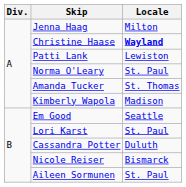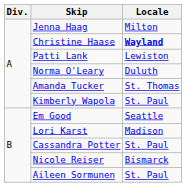Norma O'Leary | Locale: St. Paul -> Duluth
Kimberly Wapola | Locale: Madison -> St. Paul
Lori Karst | Locale: St. Paul -> Madison
Cassandra Potter | Locale: Duluth -> St. Paul
